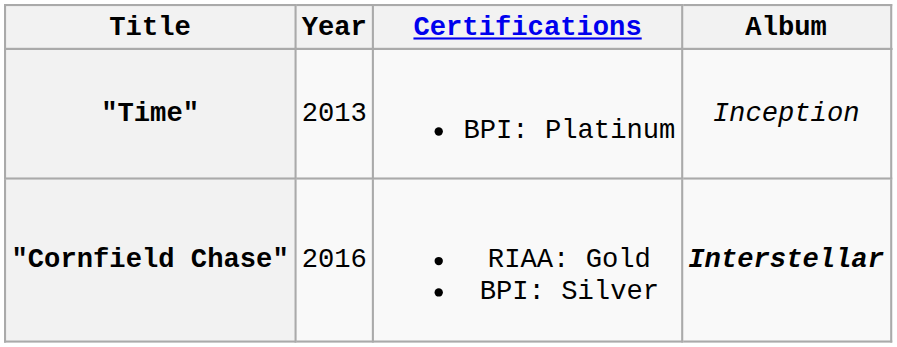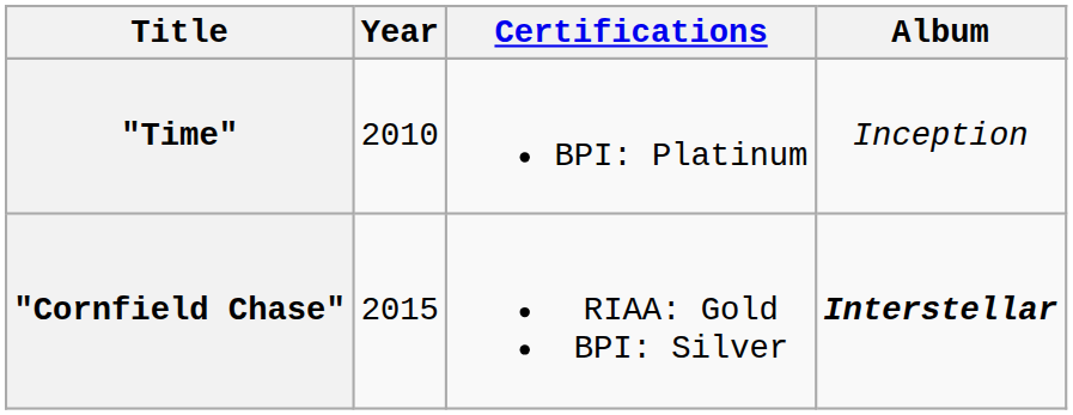"Time" | Year: 2013 -> 2010
"Cornfield Chase" | Year: 2016 -> 2015
